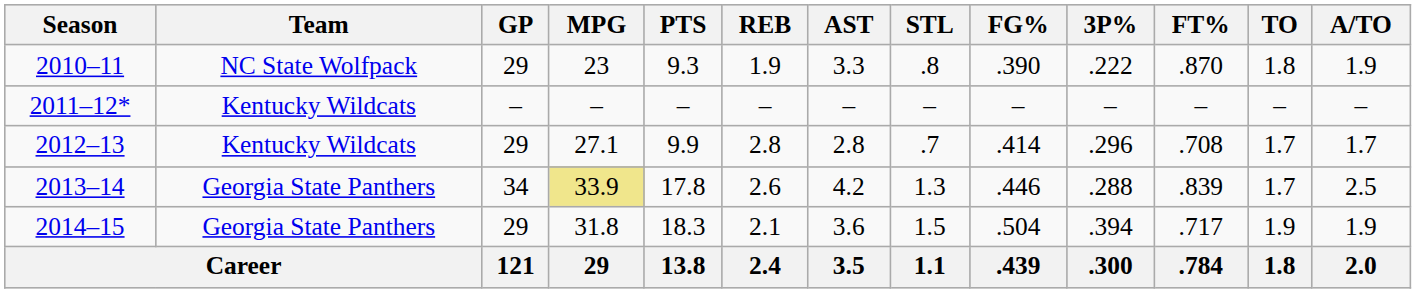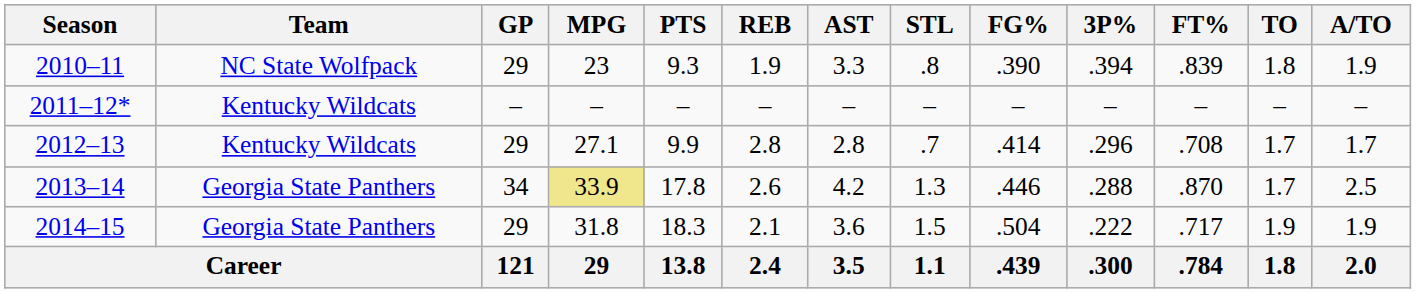2010–11 | 3P%: .222 -> .394
2010–11 | FT%: .870 -> .839
2013–14 | FT%: .839 -> .870
2014–15 | 3P%: .394 -> .222
